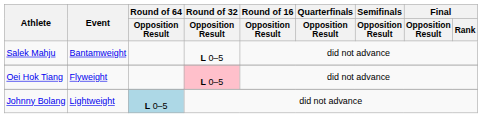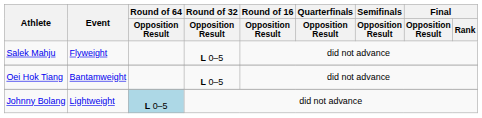Salek Mahju | Event: Bantamweight -> Flyweight
Oei Hok Tiang | Event: Flyweight -> Bantamweight
Oei Hok Tiang | Round of 32 / Opposition Result: pink background -> no background
